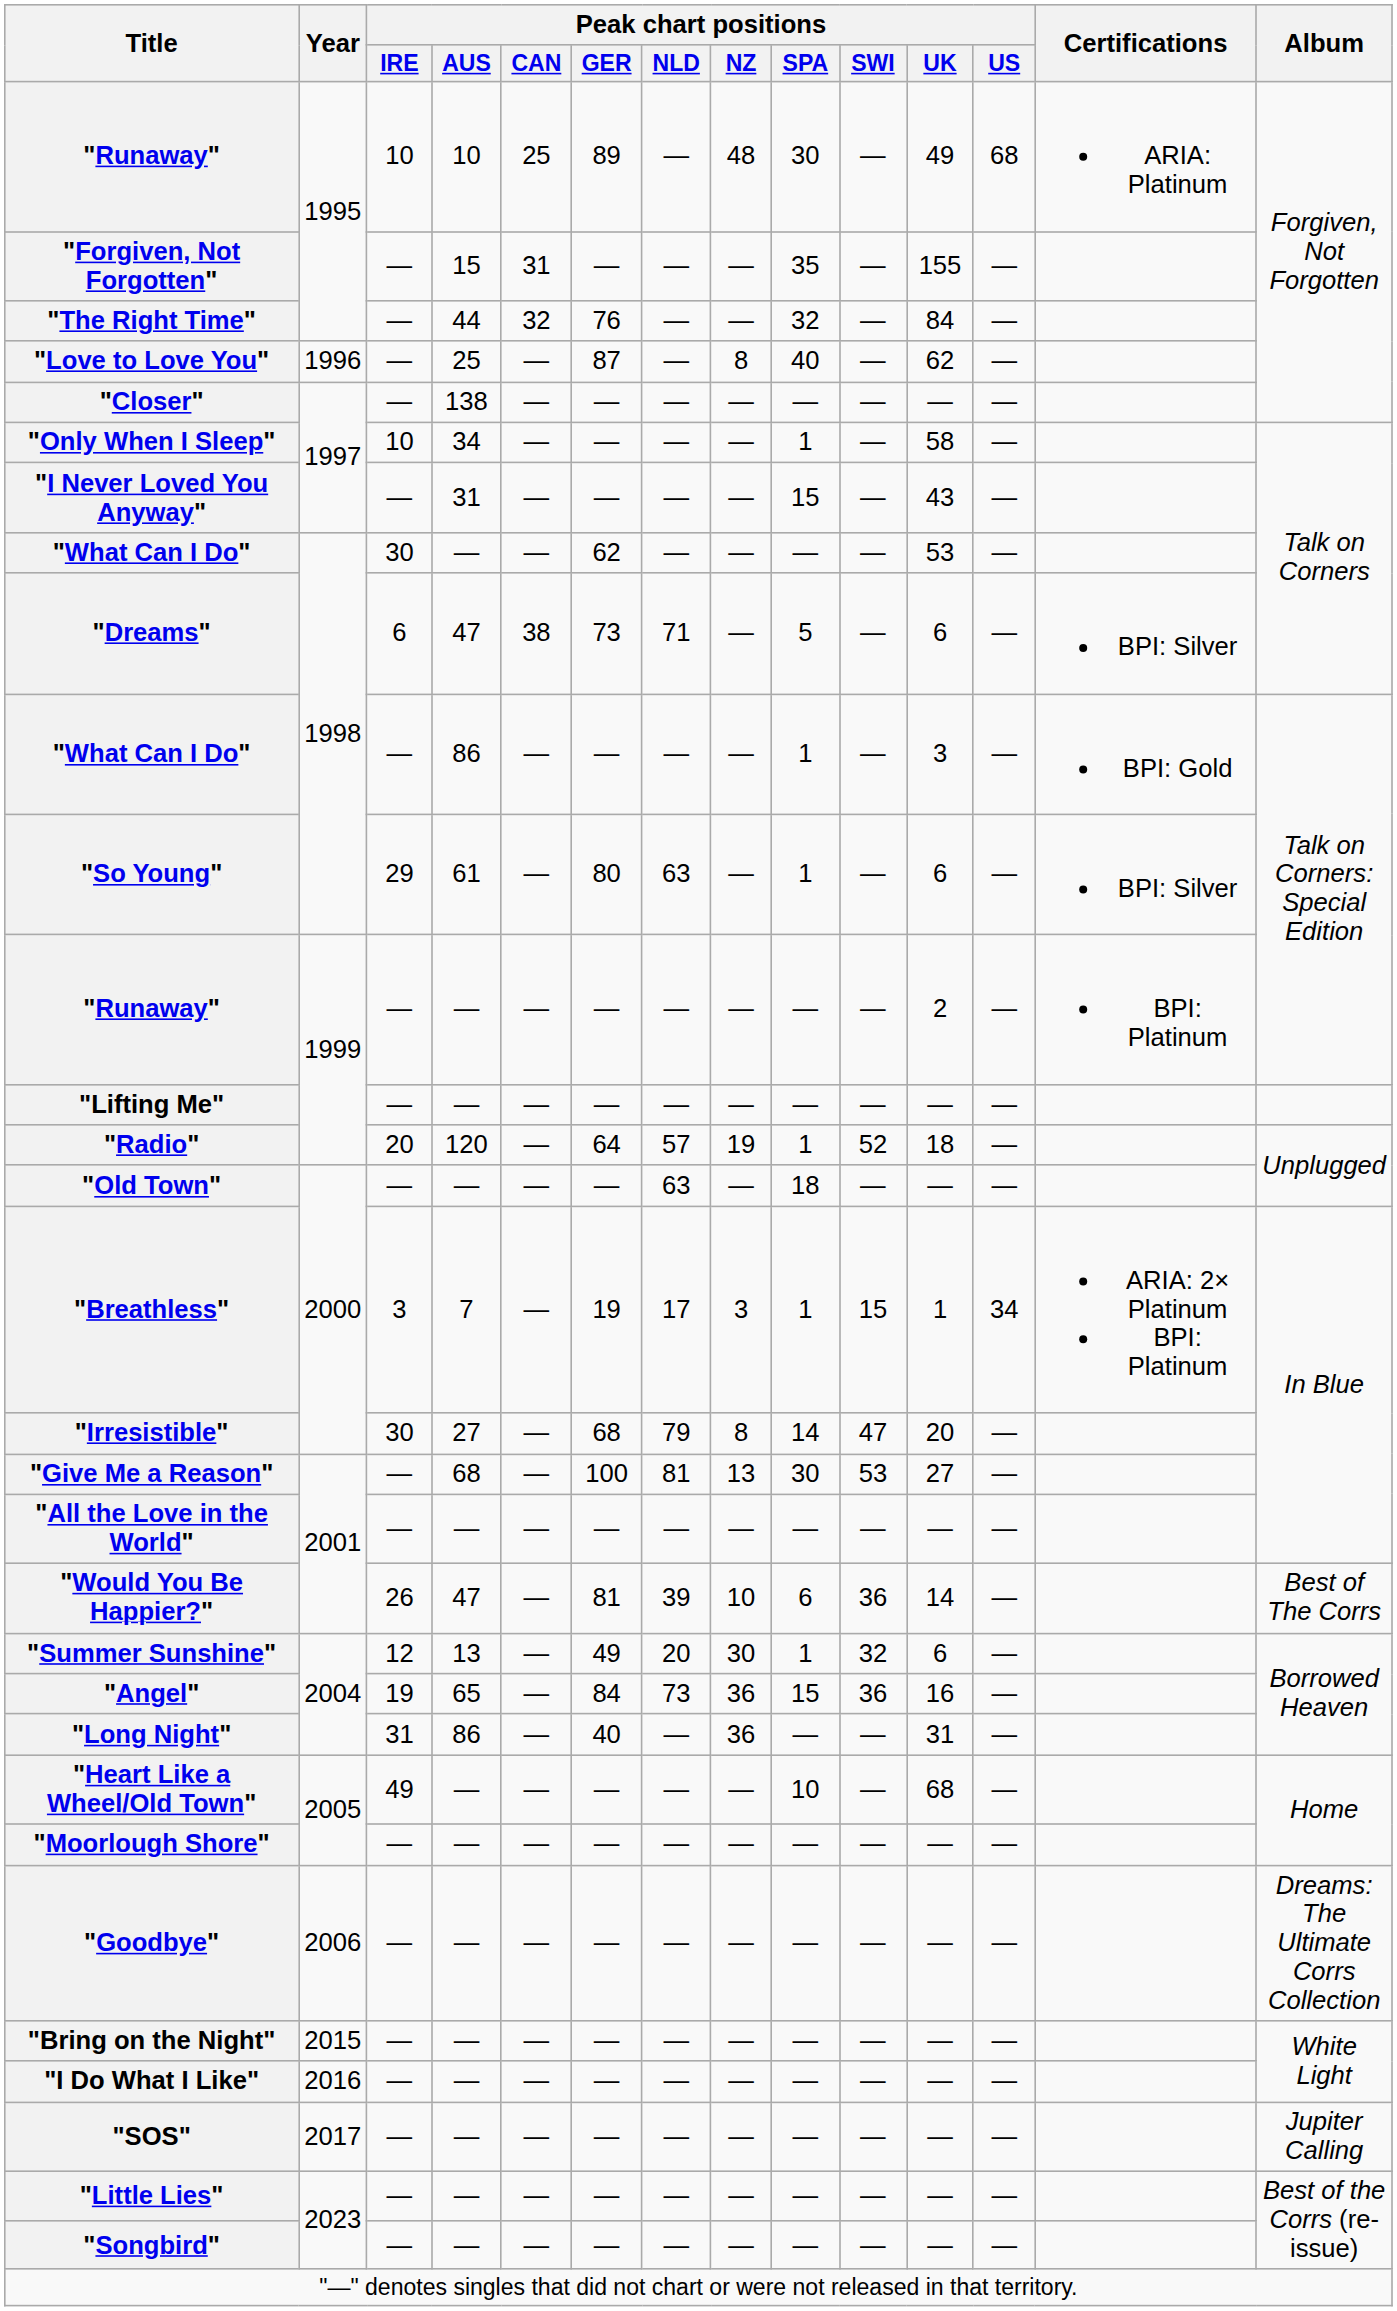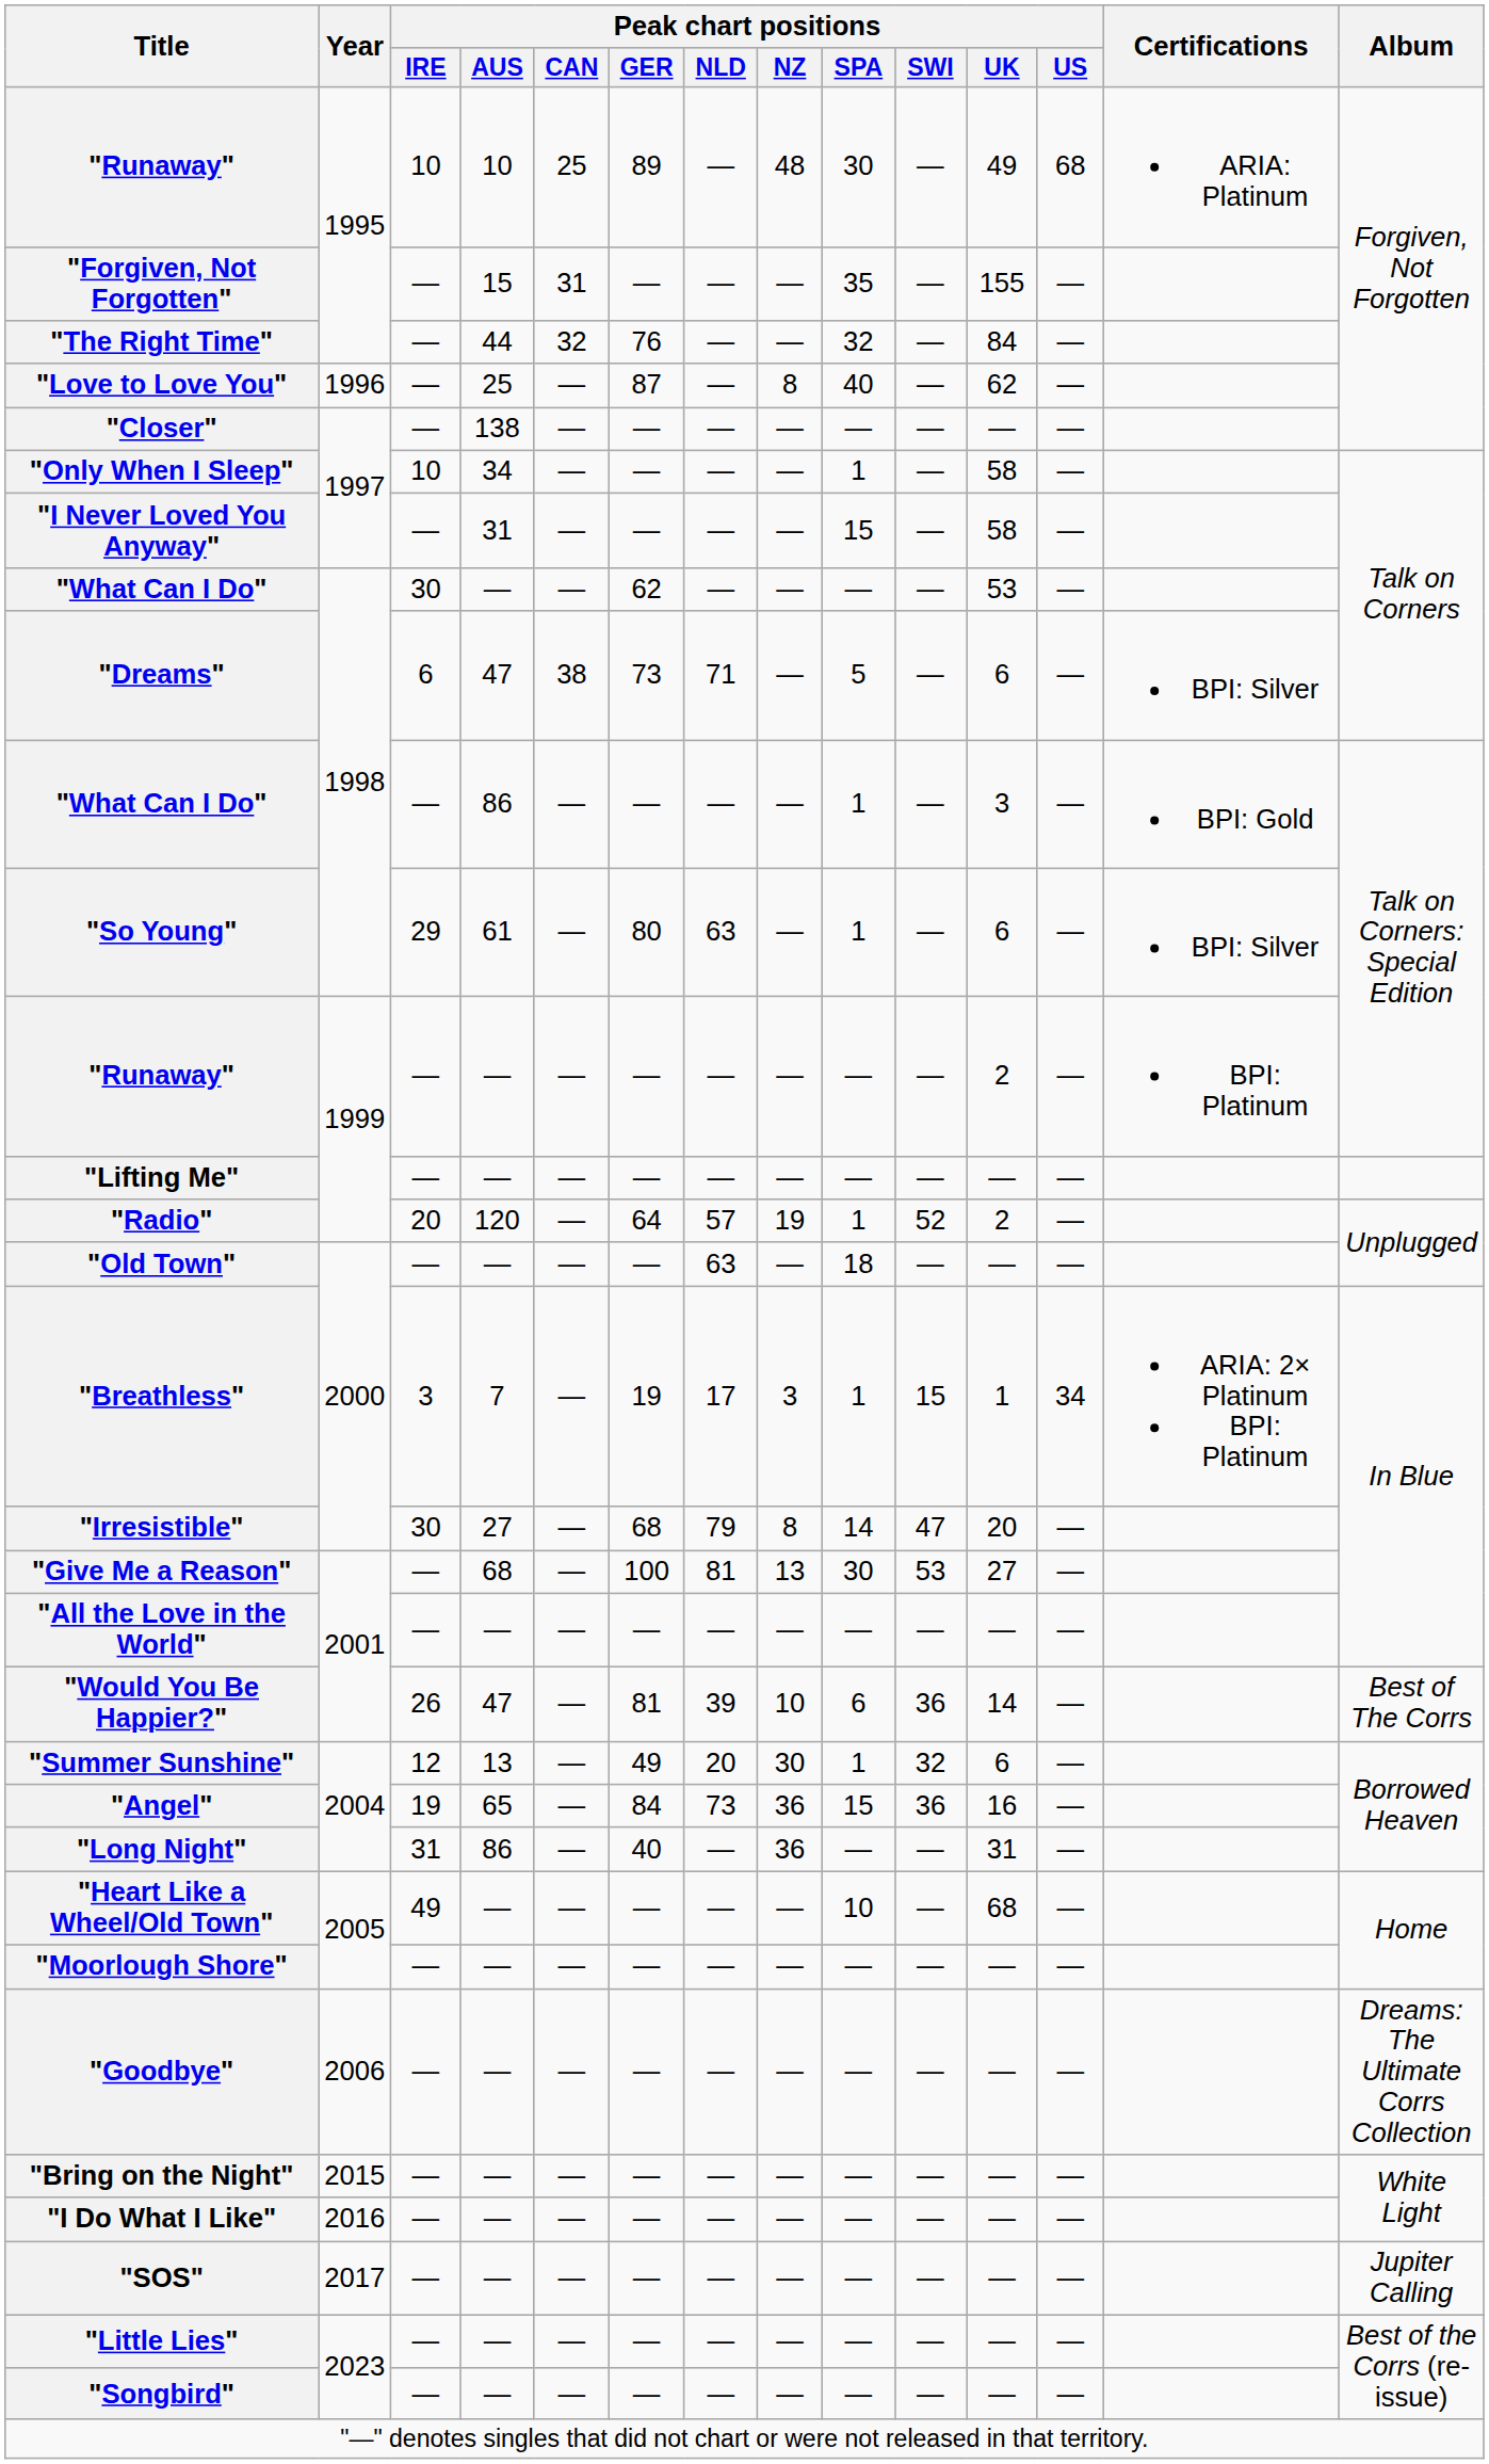"I Never Loved You Anyway" | Peak chart positions / UK: 43 -> 58
"Radio" | Peak chart positions / UK: 18 -> 2
